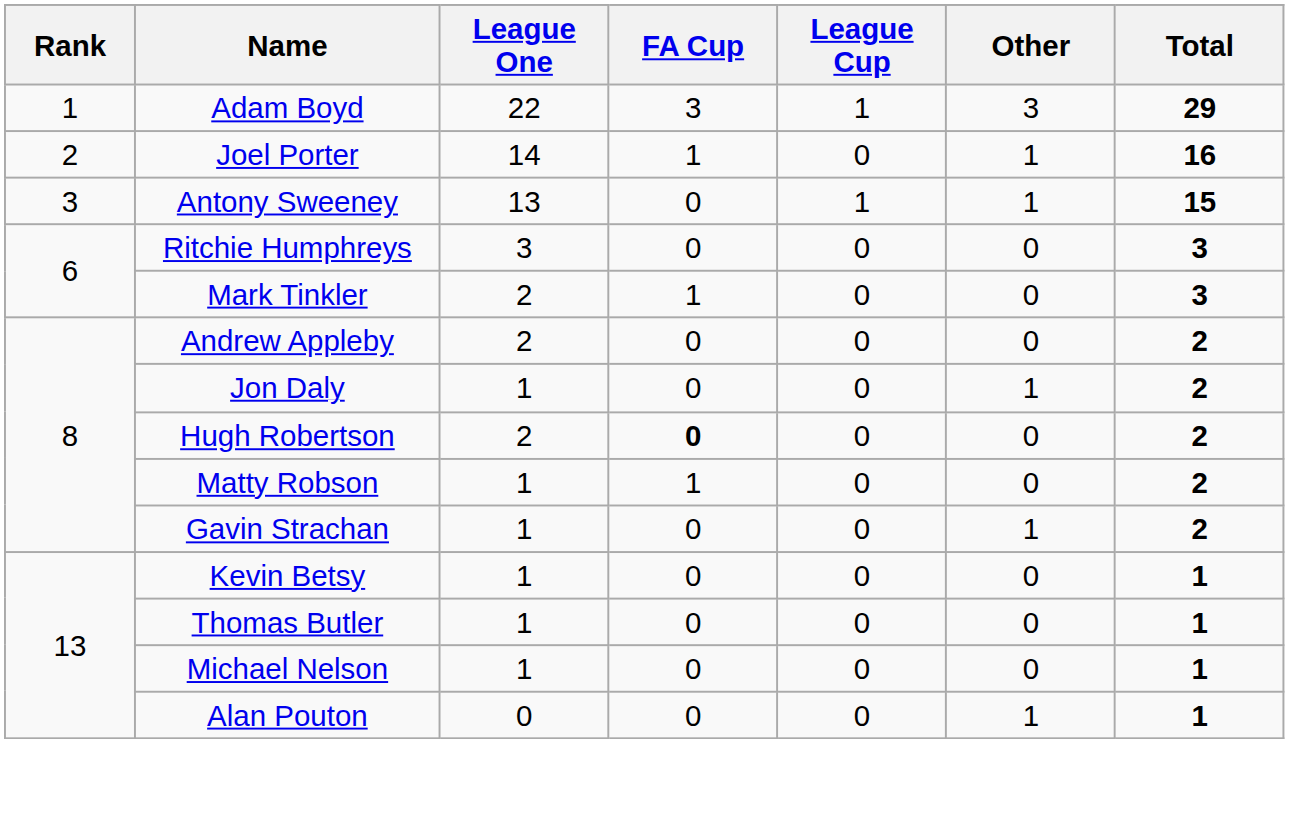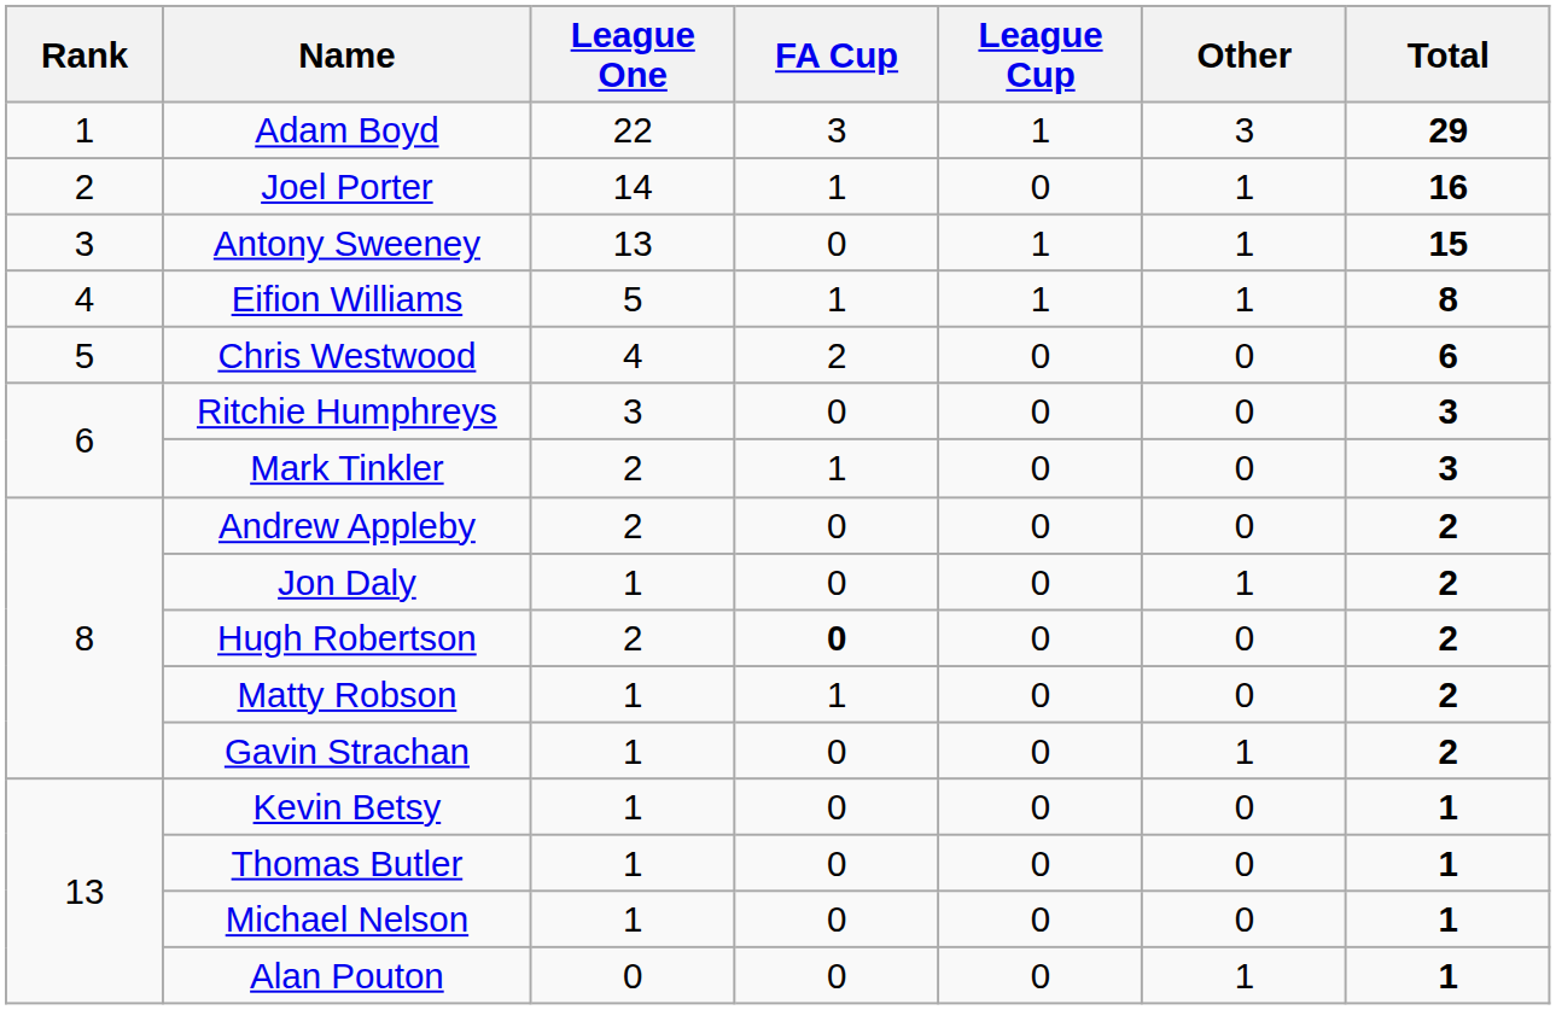+ row: 4 | Eifion Williams | 5 | 1 | 1 | 1 | 8
+ row: 5 | Chris Westwood | 4 | 2 | 0 | 0 | 6
